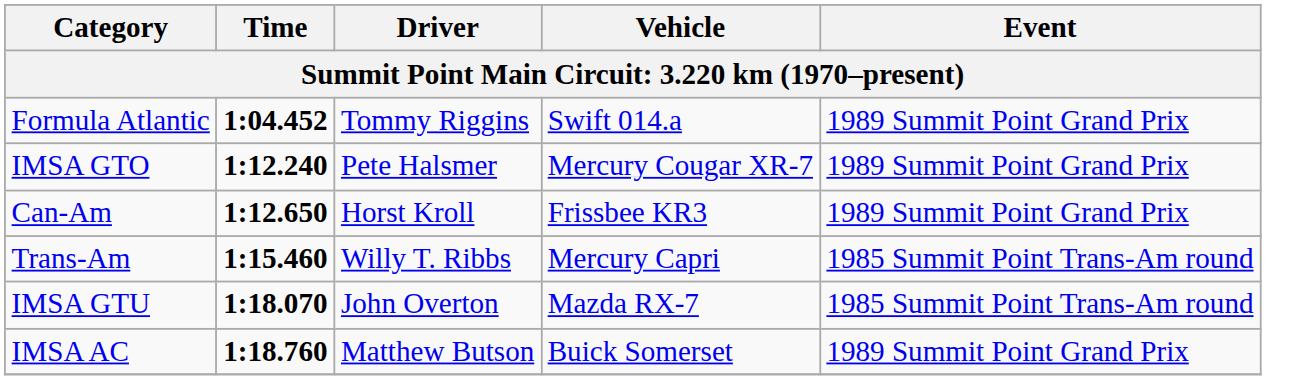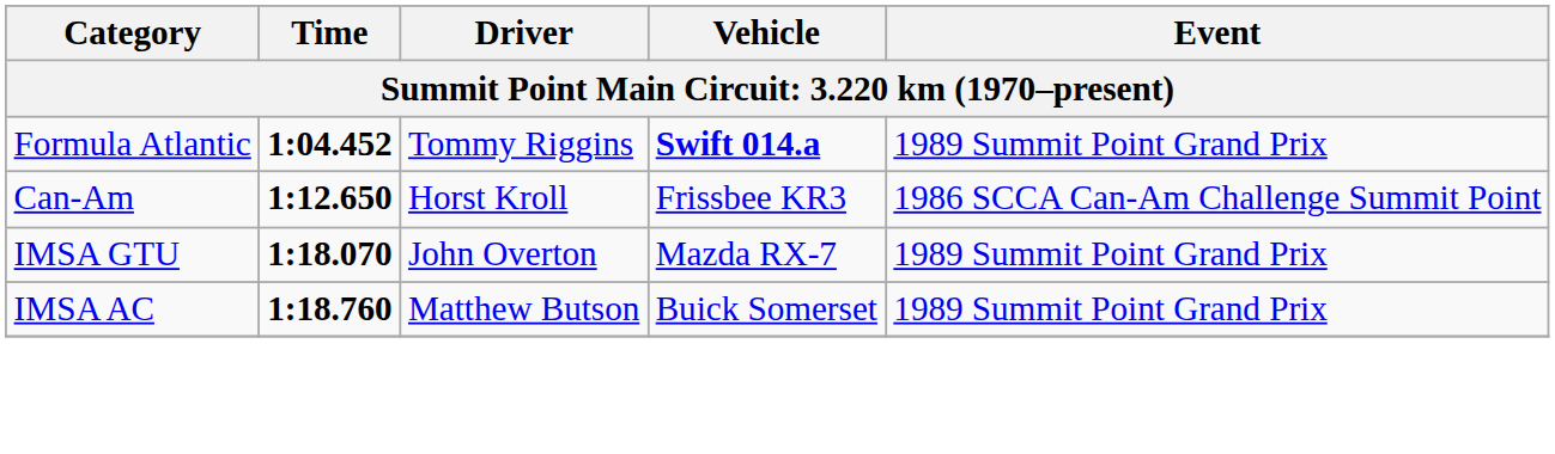Formula Atlantic | Vehicle: normal -> bold
- row: IMSA GTO | 1:12.240 | Pete Halsmer | Mercury Cougar XR-7 | 1989 Summit Point Grand Prix
Can-Am | Event: 1989 Summit Point Grand Prix -> 1986 SCCA Can-Am Challenge Summit Point
- row: Trans-Am | 1:15.460 | Willy T. Ribbs | Mercury Capri | 1985 Summit Point Trans-Am round
IMSA GTU | Event: 1985 Summit Point Trans-Am round -> 1989 Summit Point Grand Prix
